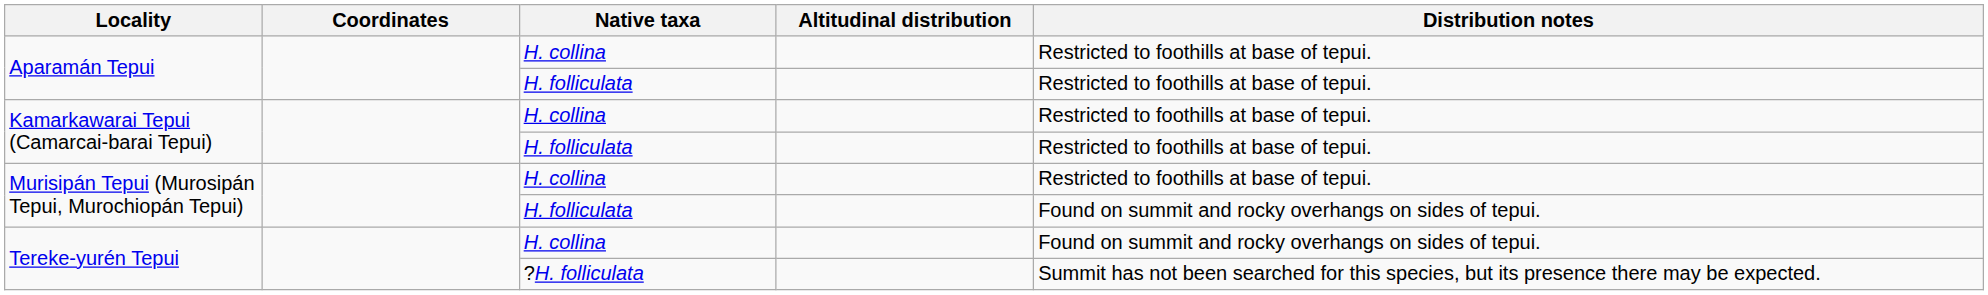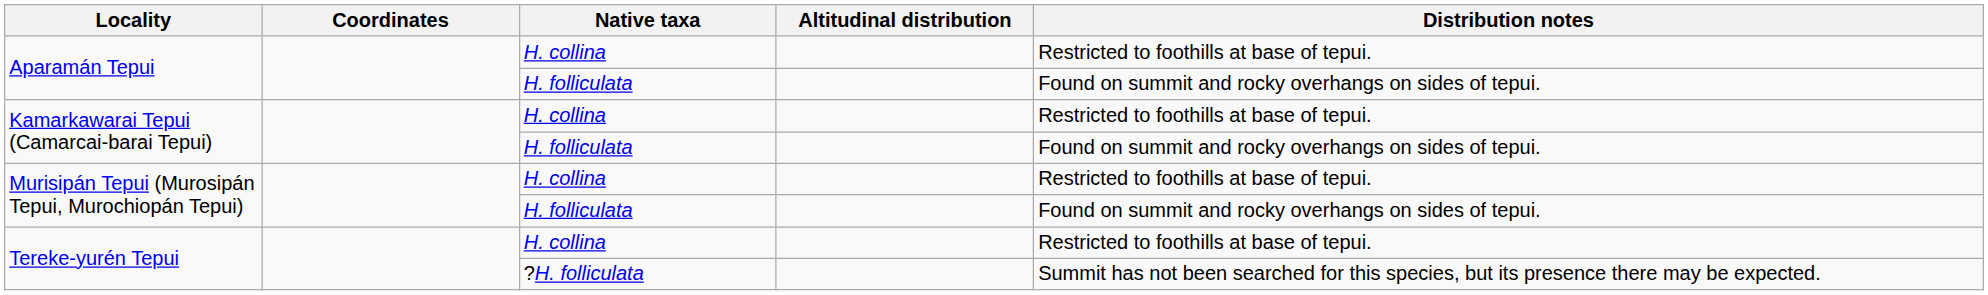Aparamán Tepui / H. folliculata | Distribution notes: Restricted to foothills at base of tepui. -> Found on summit and rocky overhangs on sides of tepui.
Kamarkawarai Tepui (Camarcai-barai Tepui) / H. folliculata | Distribution notes: Restricted to foothills at base of tepui. -> Found on summit and rocky overhangs on sides of tepui.
Tereke-yurén Tepui / H. collina | Distribution notes: Found on summit and rocky overhangs on sides of tepui. -> Restricted to foothills at base of tepui.
